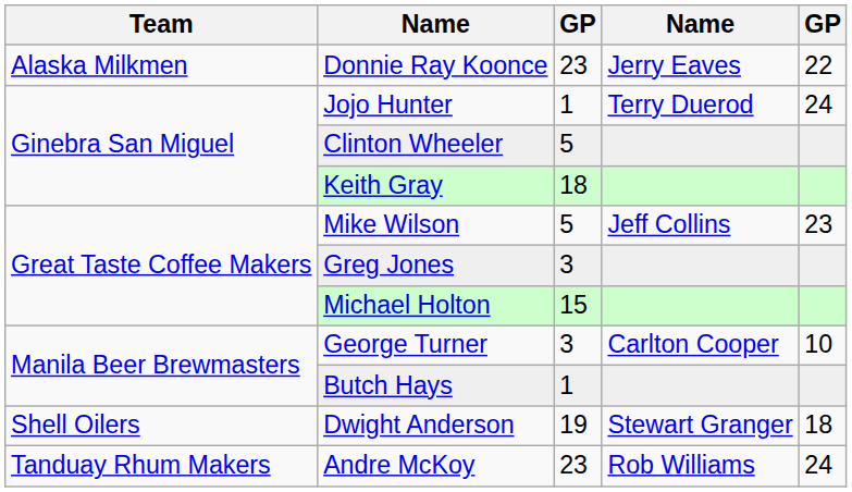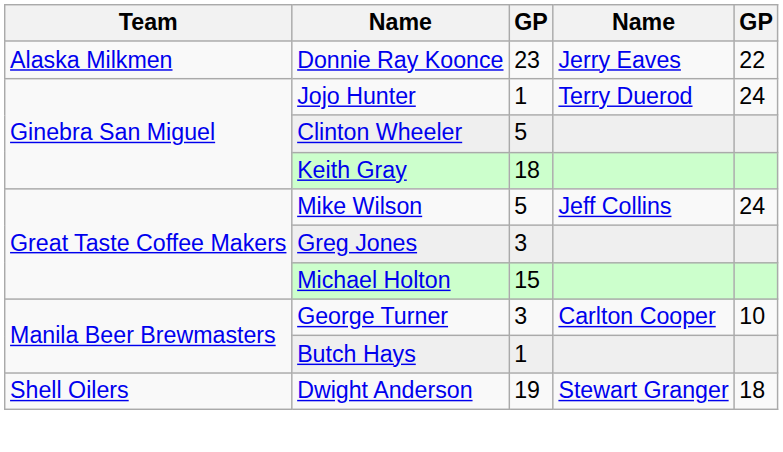Mike Wilson | column 5: 23 -> 24
- row: Tanduay Rhum Makers | Andre McKoy | 23 | Rob Williams | 24
